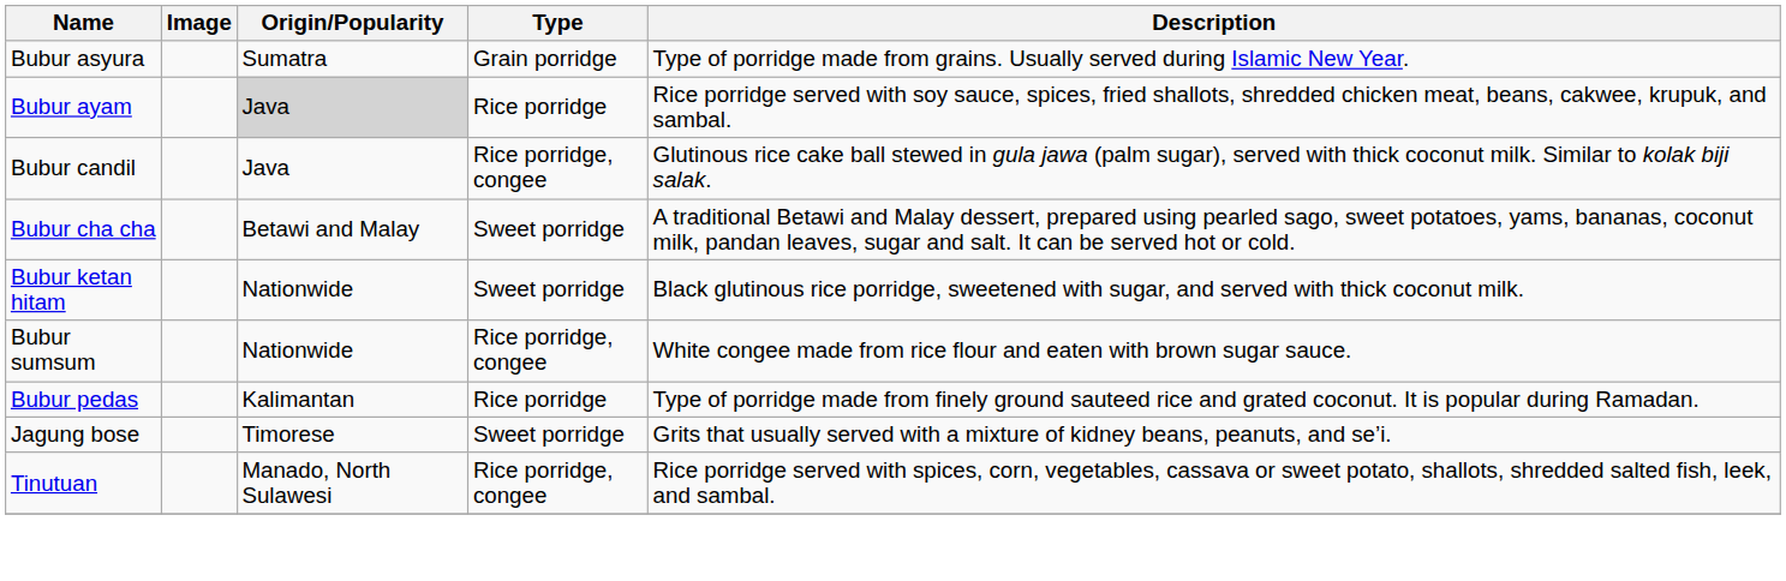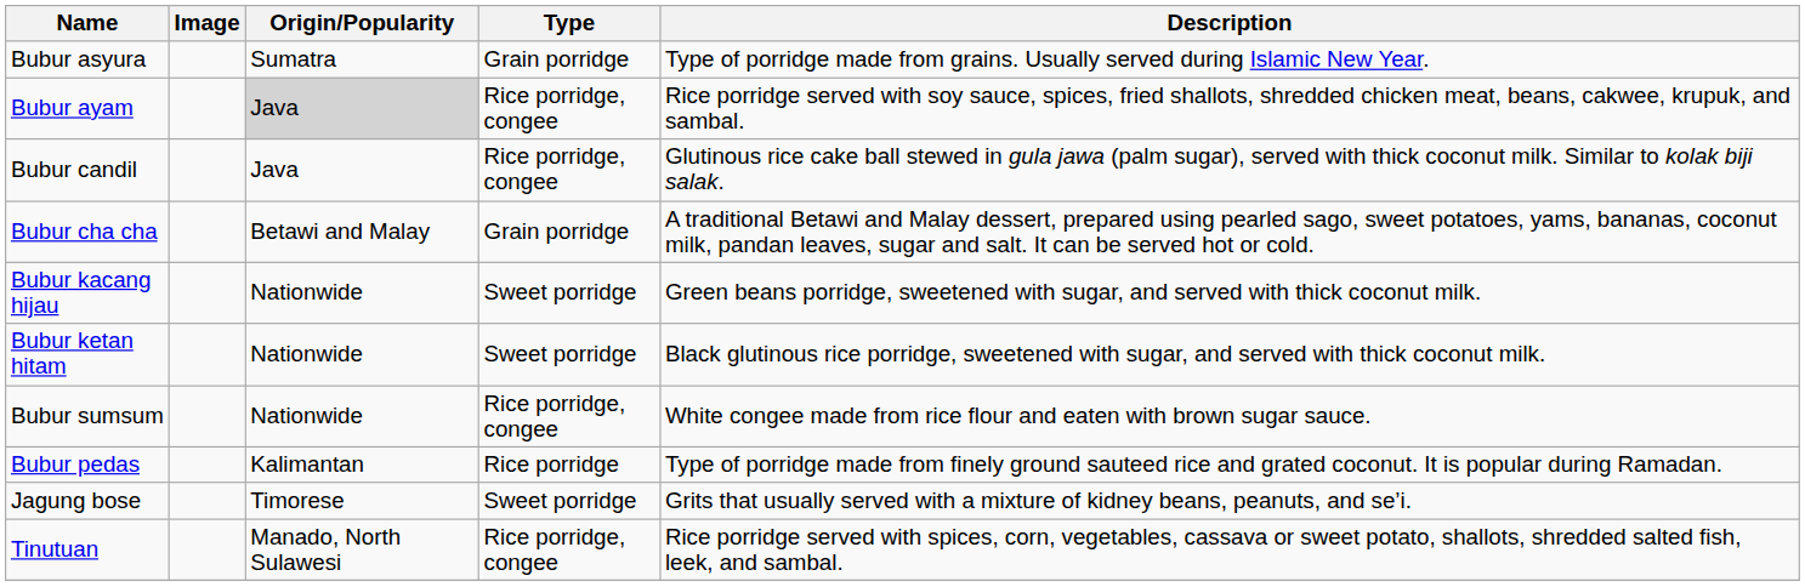Bubur ayam | Type: Rice porridge -> Rice porridge, congee
Bubur cha cha | Type: Sweet porridge -> Grain porridge
+ row: Bubur kacang hijau | Nationwide | Sweet porridge | Green beans porridge, sweetened with sugar, and served with thick coconut milk.
